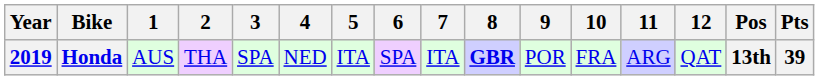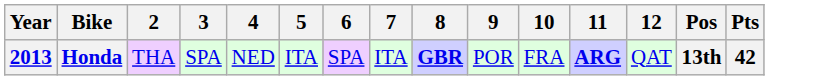- column: 1 | AUS
Honda | Year: 2019 -> 2013
Honda | 11: normal -> bold
Honda | Pts: 39 -> 42
